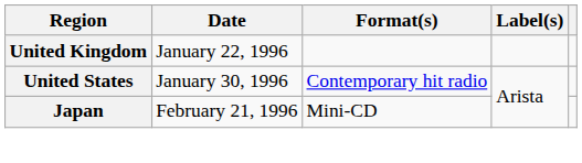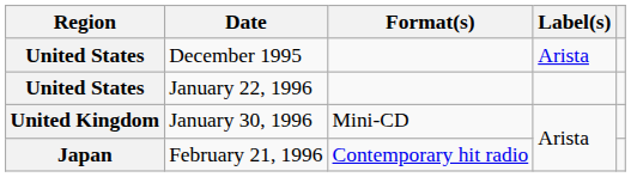+ row: United States | December 1995 | Arista
January 22, 1996 | Region: United Kingdom -> United States
January 30, 1996 | Region: United States -> United Kingdom
January 30, 1996 | Format(s): Contemporary hit radio -> Mini-CD
February 21, 1996 | Format(s): Mini-CD -> Contemporary hit radio
